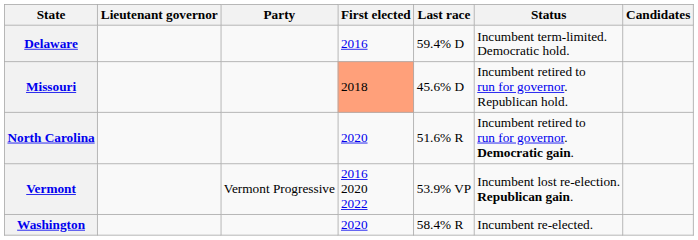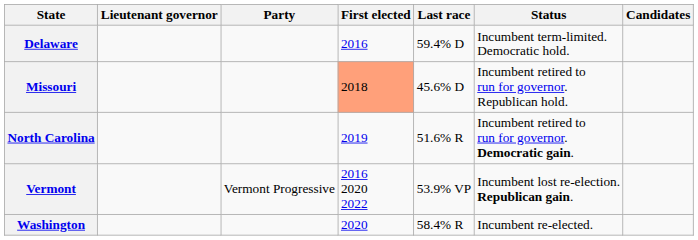North Carolina | First elected: 2020 -> 2019
